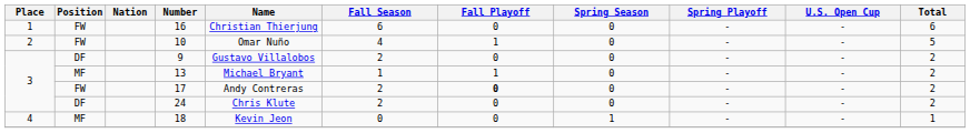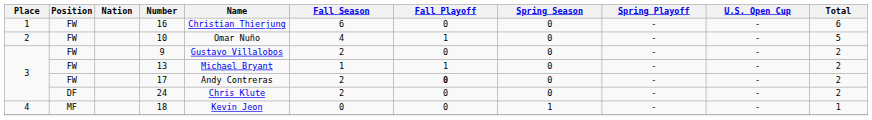9 | Position: DF -> FW
13 | Position: MF -> FW
